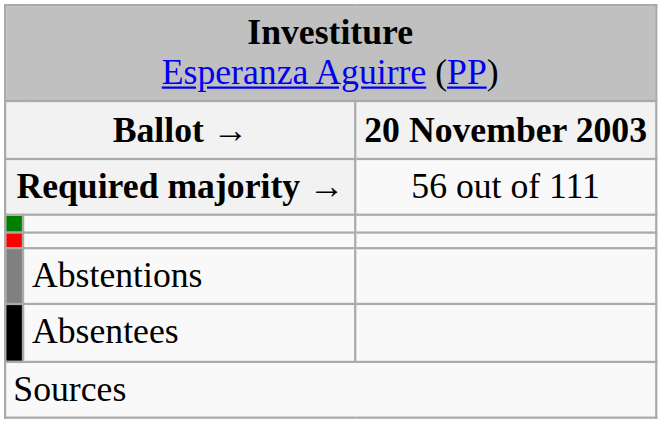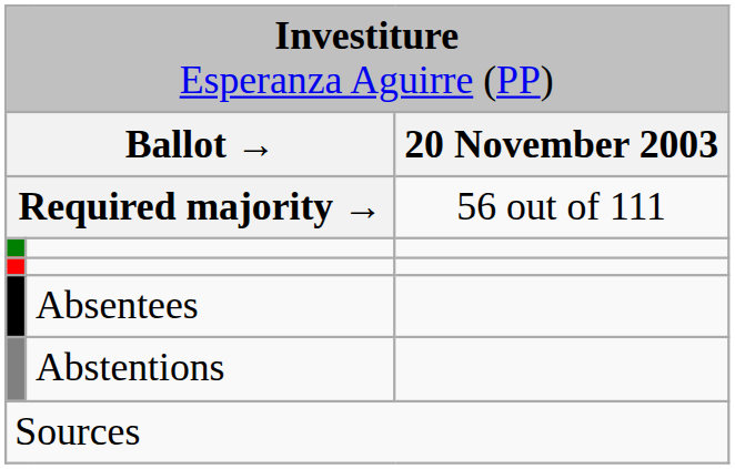rows swapped: Abstentions <-> Absentees
